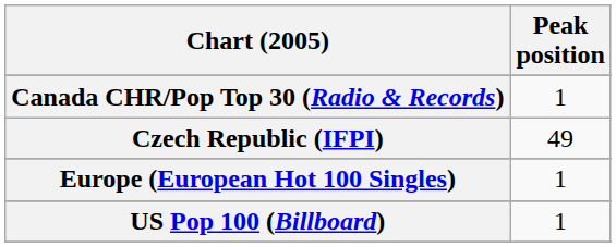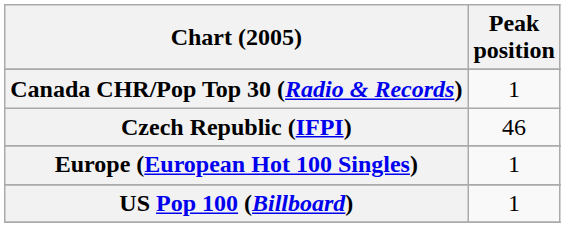Czech Republic (IFPI) | Peak position: 49 -> 46
